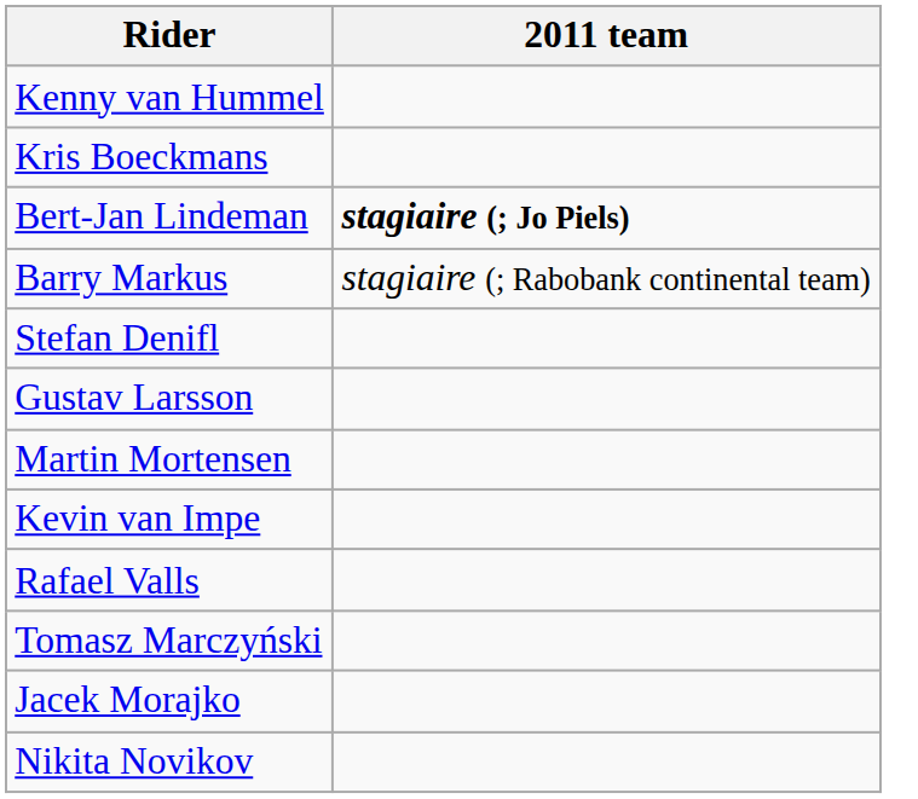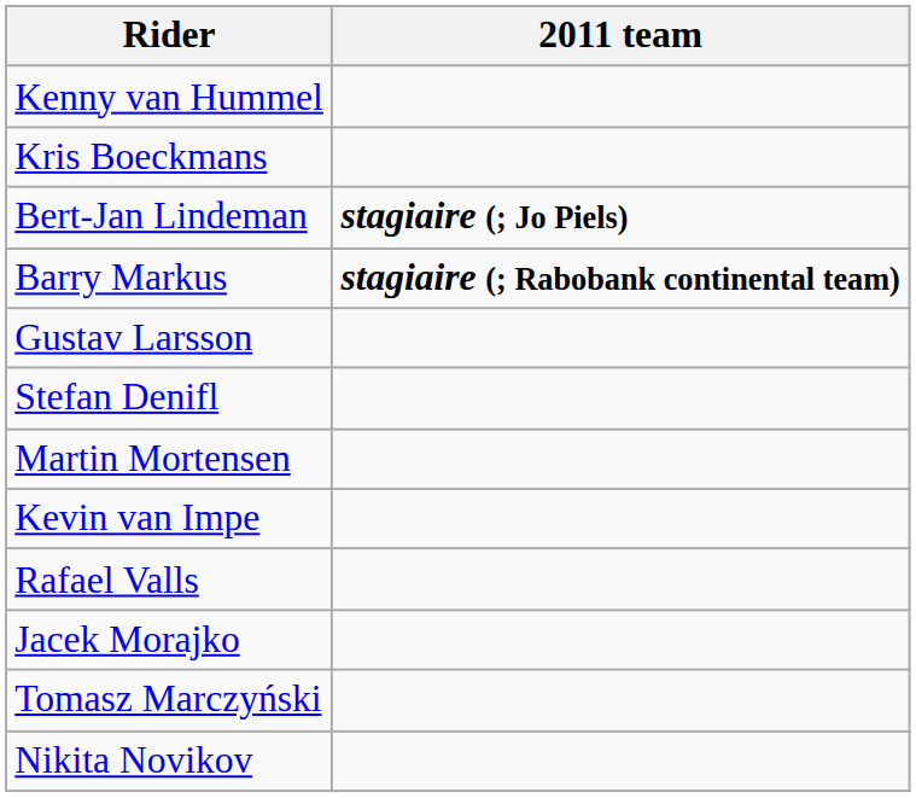Barry Markus | 2011 team: normal -> bold
rows swapped: Gustav Larsson <-> Stefan Denifl
rows swapped: Tomasz Marczyński <-> Jacek Morajko
